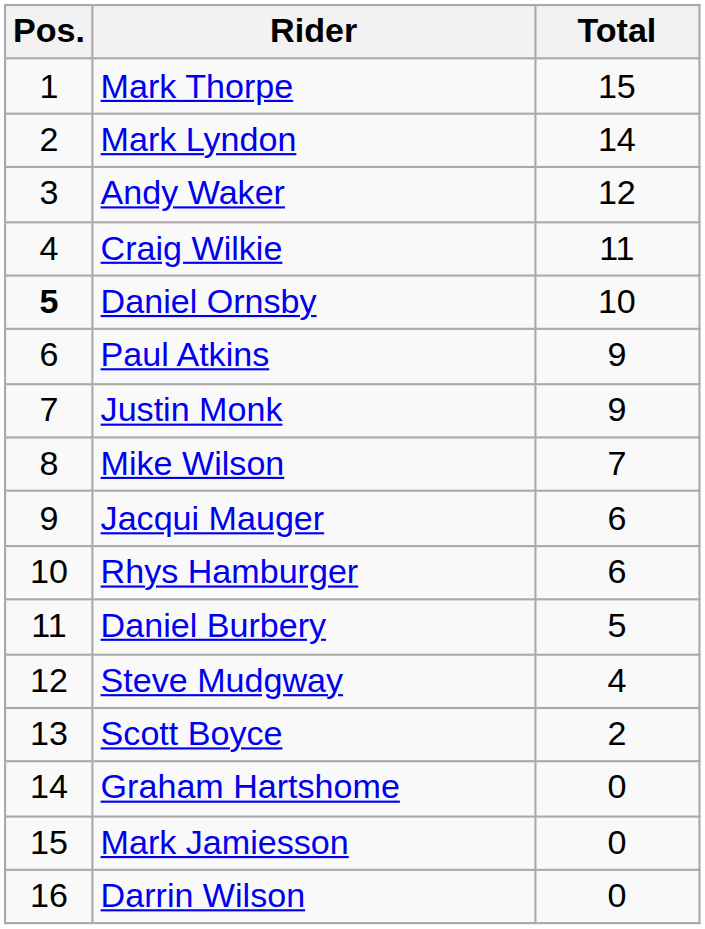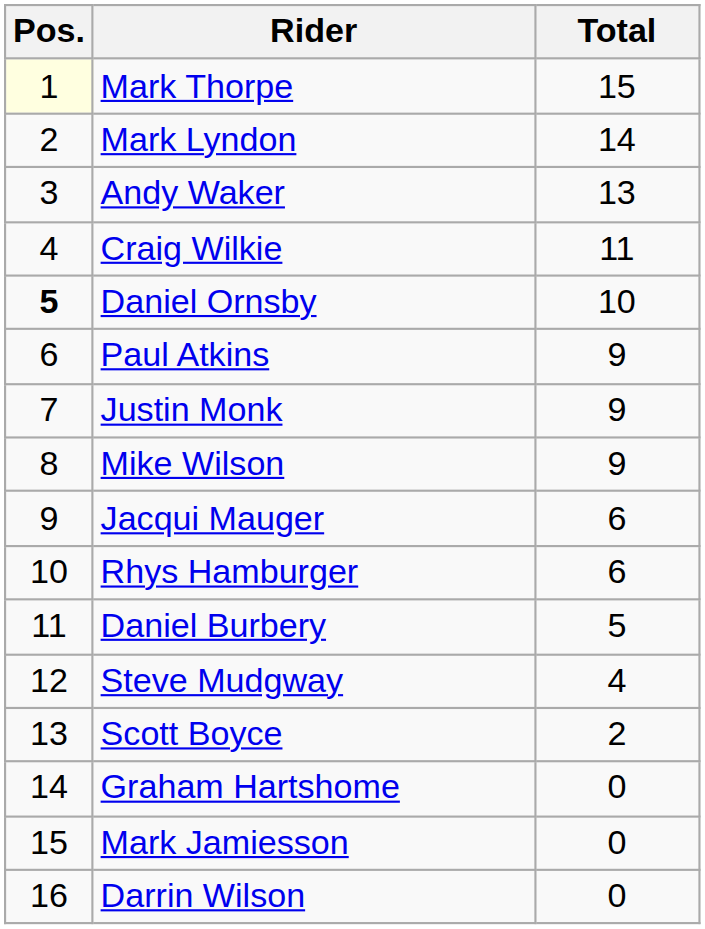Mark Thorpe | Pos.: no background -> lightyellow background
Andy Waker | Total: 12 -> 13
Mike Wilson | Total: 7 -> 9
